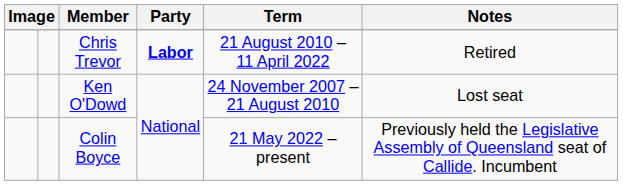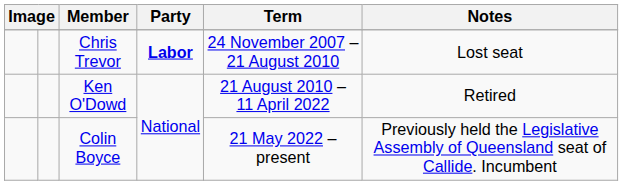Chris Trevor | Term: 21 August 2010 – 11 April 2022 -> 24 November 2007 – 21 August 2010
Chris Trevor | Notes: Retired -> Lost seat
Ken O'Dowd | Term: 24 November 2007 – 21 August 2010 -> 21 August 2010 – 11 April 2022
Ken O'Dowd | Notes: Lost seat -> Retired
